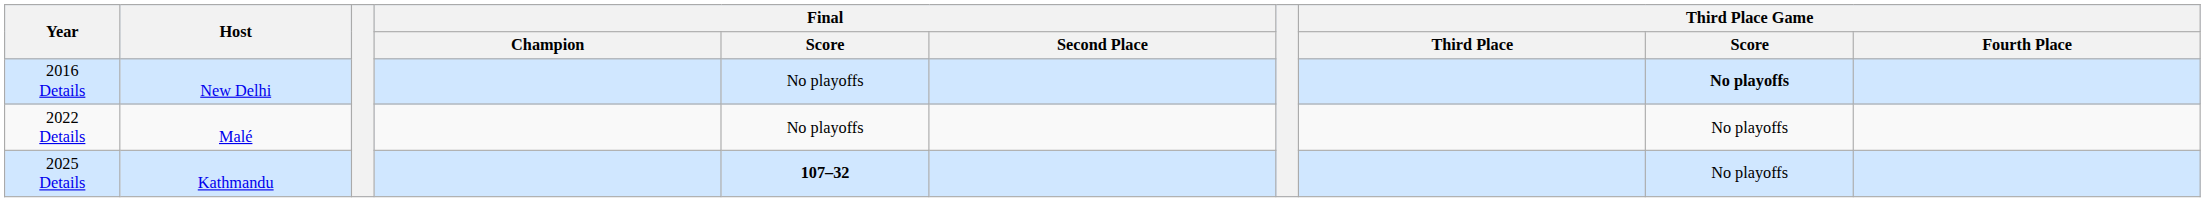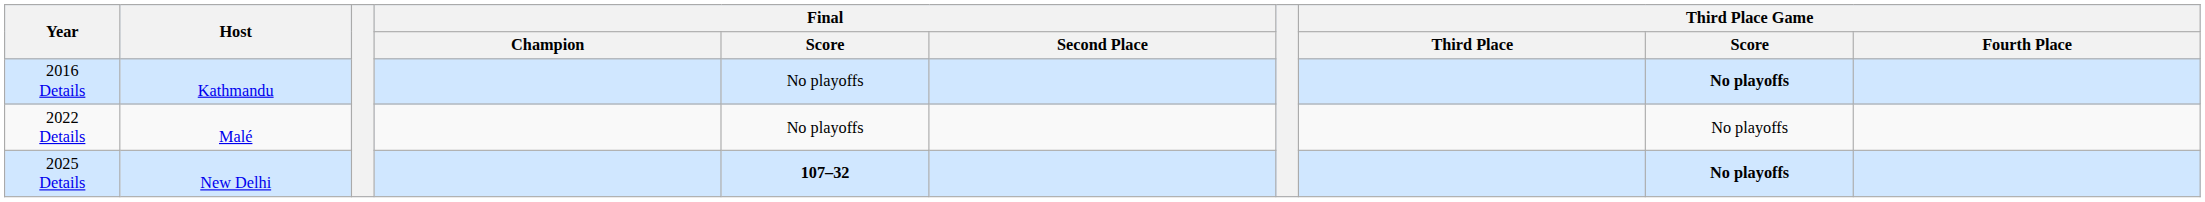2016 Details | Host: New Delhi -> Kathmandu
2025 Details | Host: Kathmandu -> New Delhi
2025 Details | Third Place Game / Score: normal -> bold
